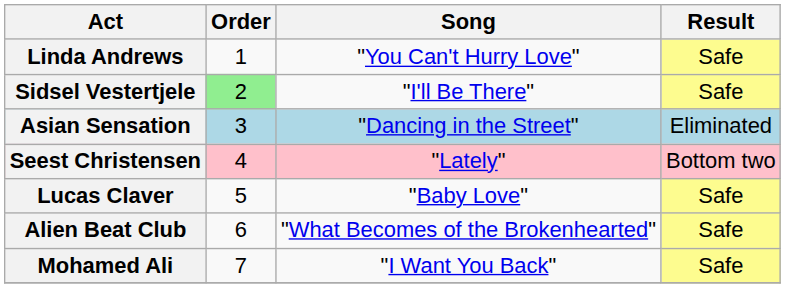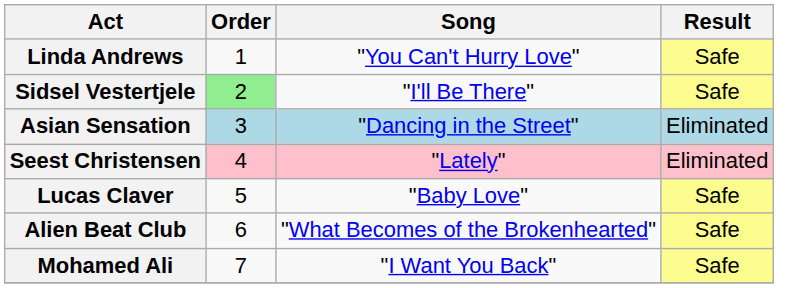Seest Christensen | Result: Bottom two -> Eliminated
